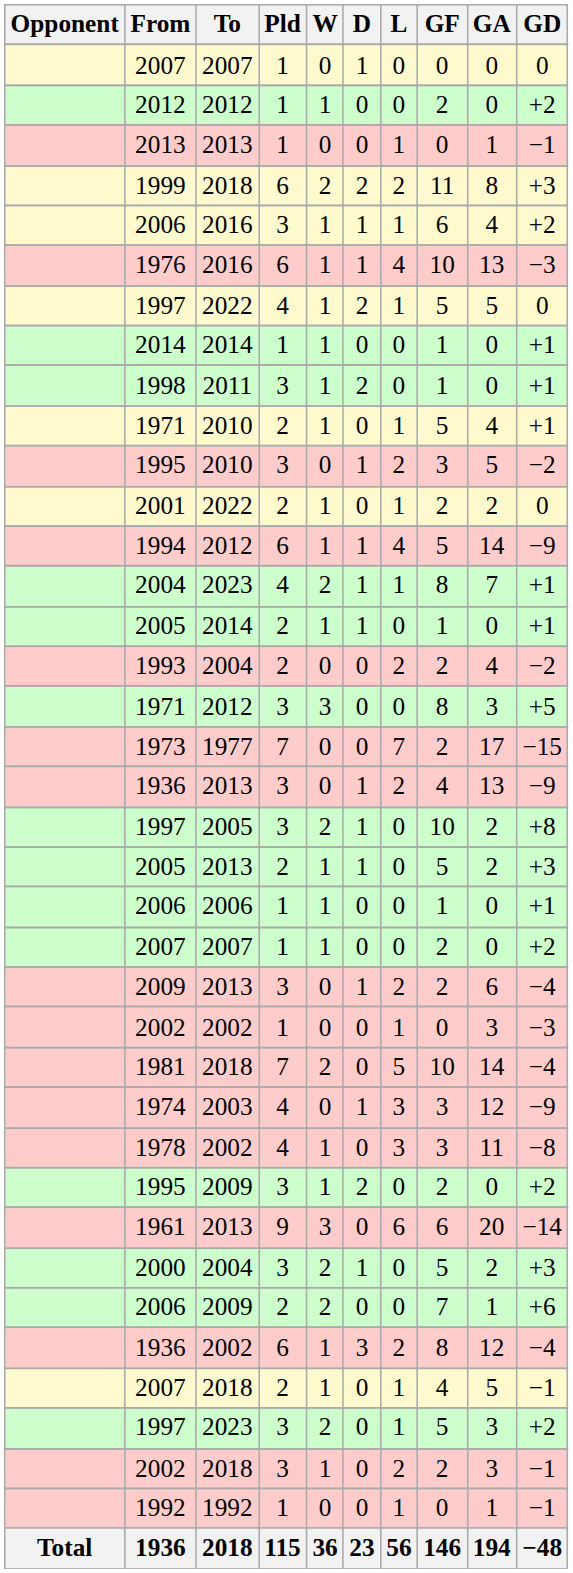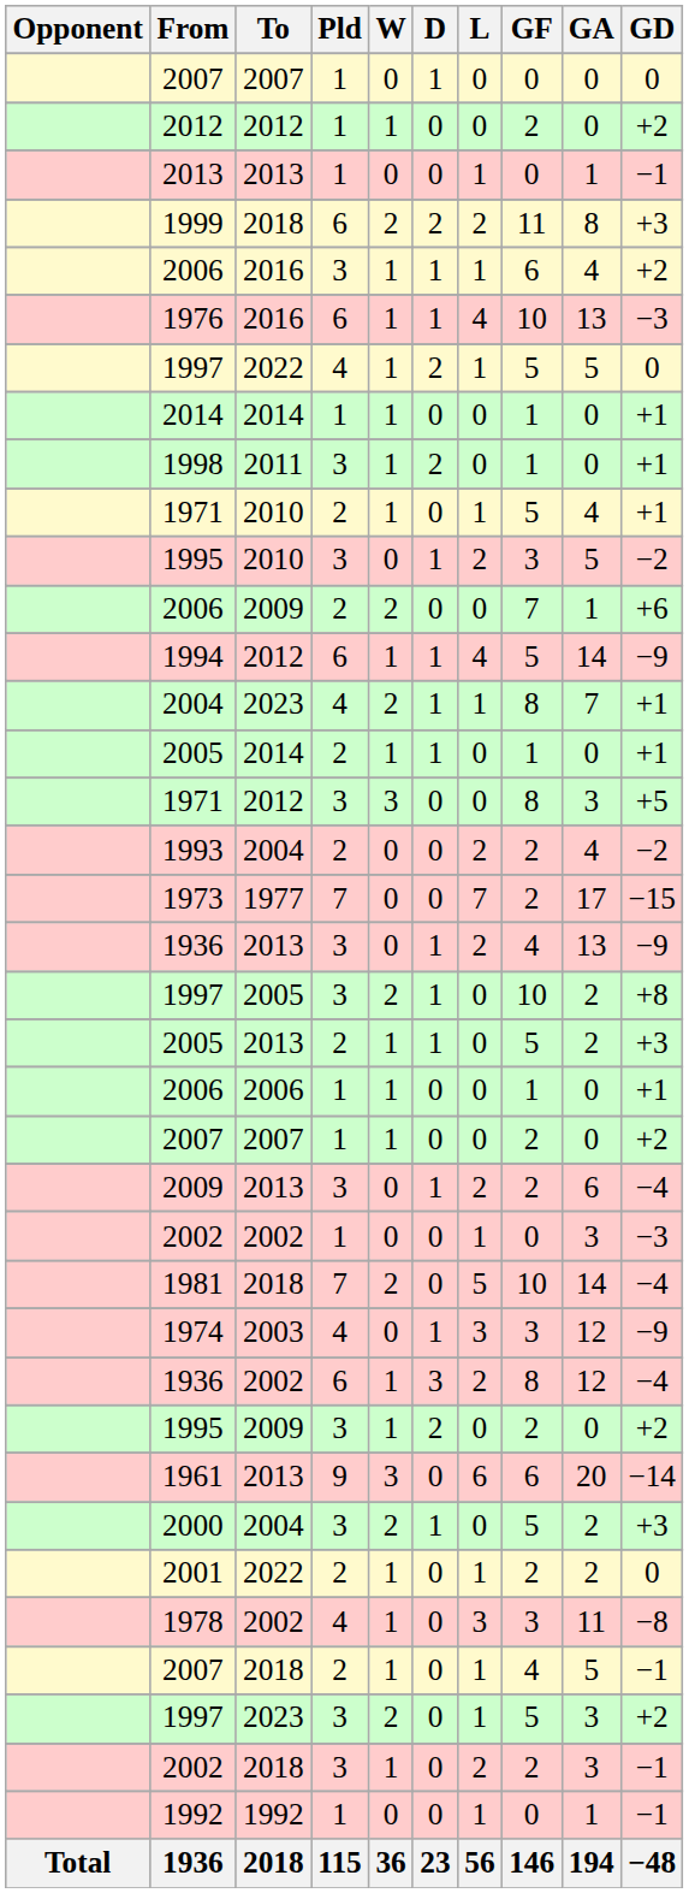rows swapped: 2006 / 2009 <-> 2001
rows swapped: 1993 <-> 1971 / 2012
rows swapped: 1978 <-> 1936 / 2002
